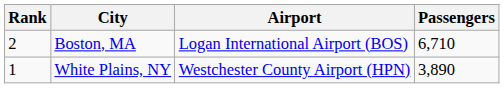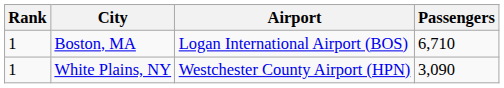Boston, MA | Rank: 2 -> 1
White Plains, NY | Passengers: 3,890 -> 3,090
